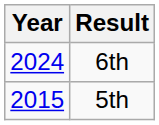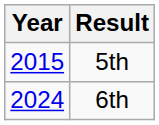rows swapped: 5th <-> 6th
